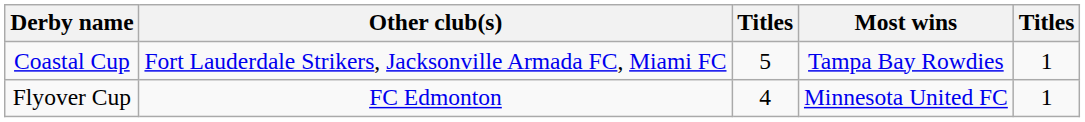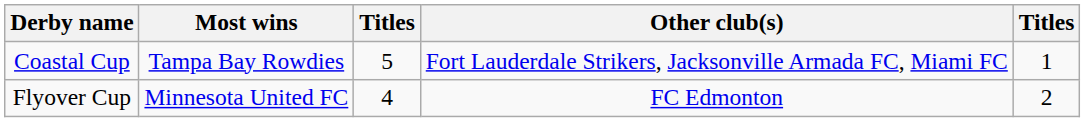columns swapped: Most wins <-> Other club(s)
Flyover Cup | column 5: 1 -> 2
